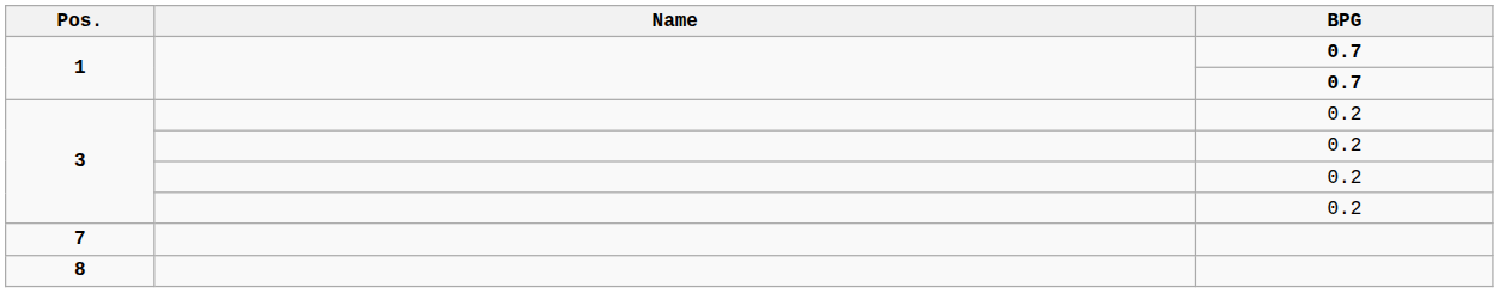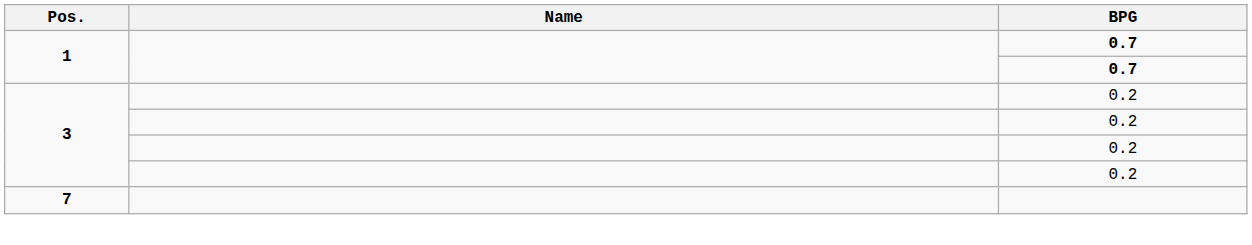- row: 8
